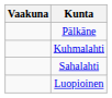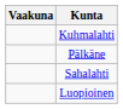rows swapped: Kuhmalahti <-> Pälkäne
